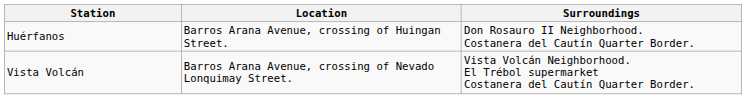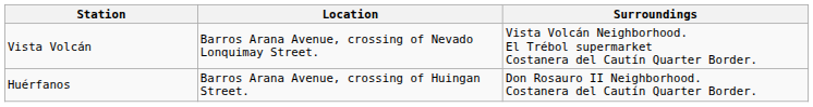rows swapped: Vista Volcán <-> Huérfanos
